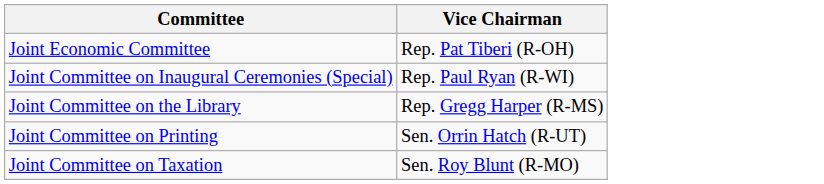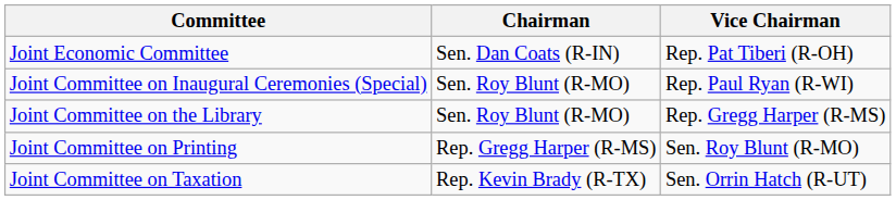+ column: Chairman | Sen. Dan Coats (R-IN) | Sen. Roy Blunt (R-MO) | Sen. Roy Blunt (R-MO) | Rep. Gregg Harper (R-MS) | Rep. Kevin Brady (R-TX)
Joint Committee on Printing | Vice Chairman: Sen. Orrin Hatch (R-UT) -> Sen. Roy Blunt (R-MO)
Joint Committee on Taxation | Vice Chairman: Sen. Roy Blunt (R-MO) -> Sen. Orrin Hatch (R-UT)
